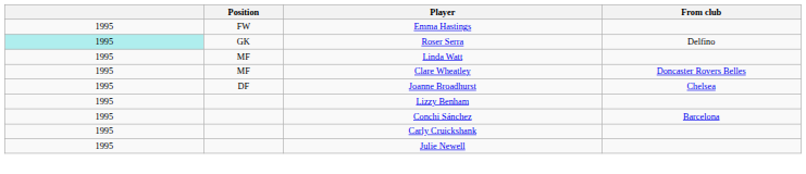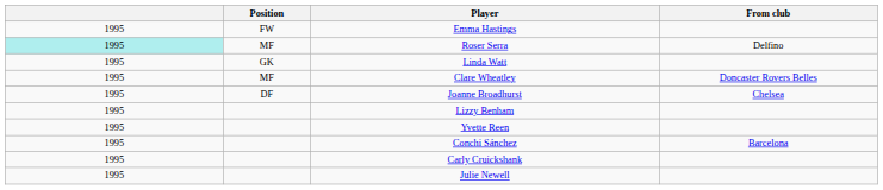Roser Serra | Position: GK -> MF
Linda Watt | Position: MF -> GK
+ row: 1995 | Yvette Reen
